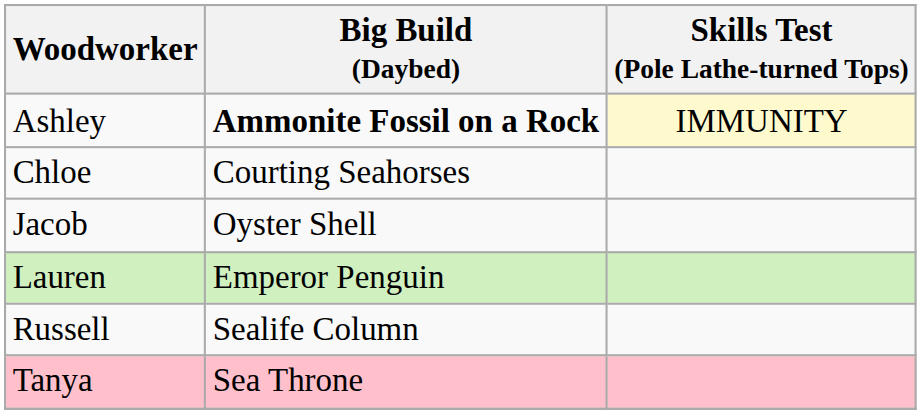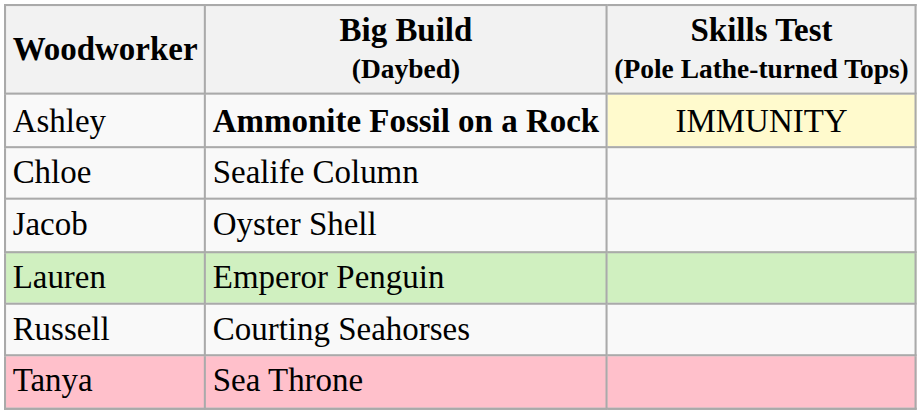Chloe | Big Build (Daybed): Courting Seahorses -> Sealife Column
Russell | Big Build (Daybed): Sealife Column -> Courting Seahorses
